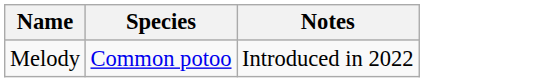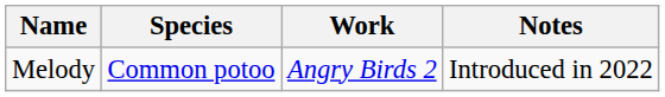+ column: Work | Angry Birds 2
